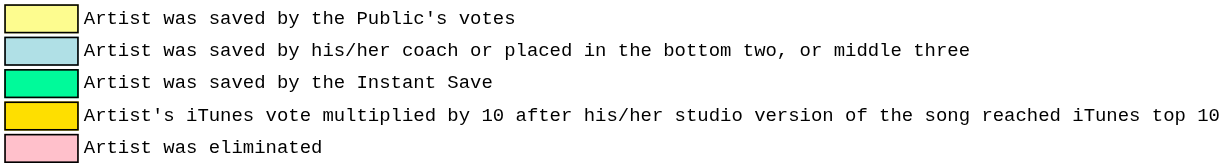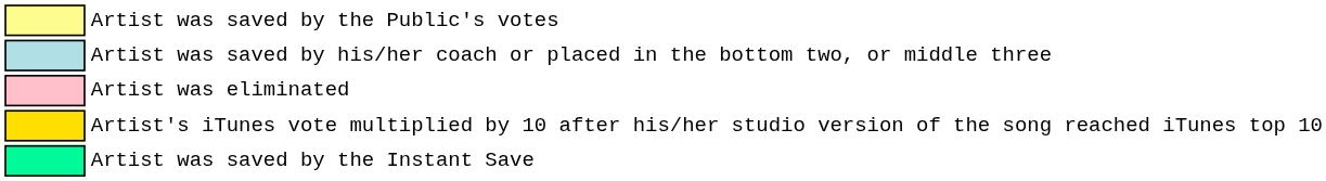rows swapped: Artist was saved by the Instant Save <-> Artist was eliminated
